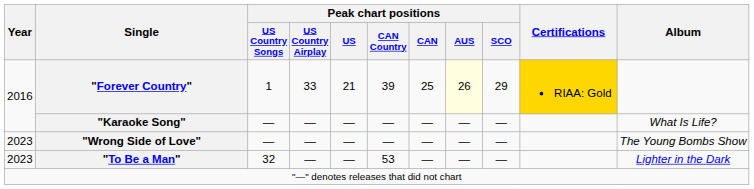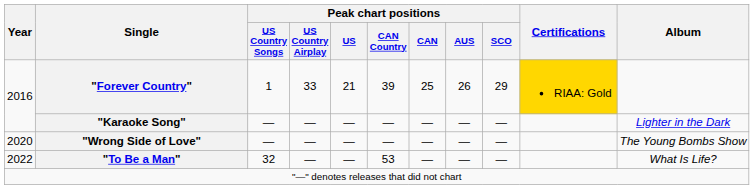"Forever Country" | Peak chart positions / AUS: lightyellow background -> no background
"Karaoke Song" | Album: What Is Life? -> Lighter in the Dark
"Wrong Side of Love" | Year: 2023 -> 2020
"To Be a Man" | Year: 2023 -> 2022
"To Be a Man" | Album: Lighter in the Dark -> What Is Life?
